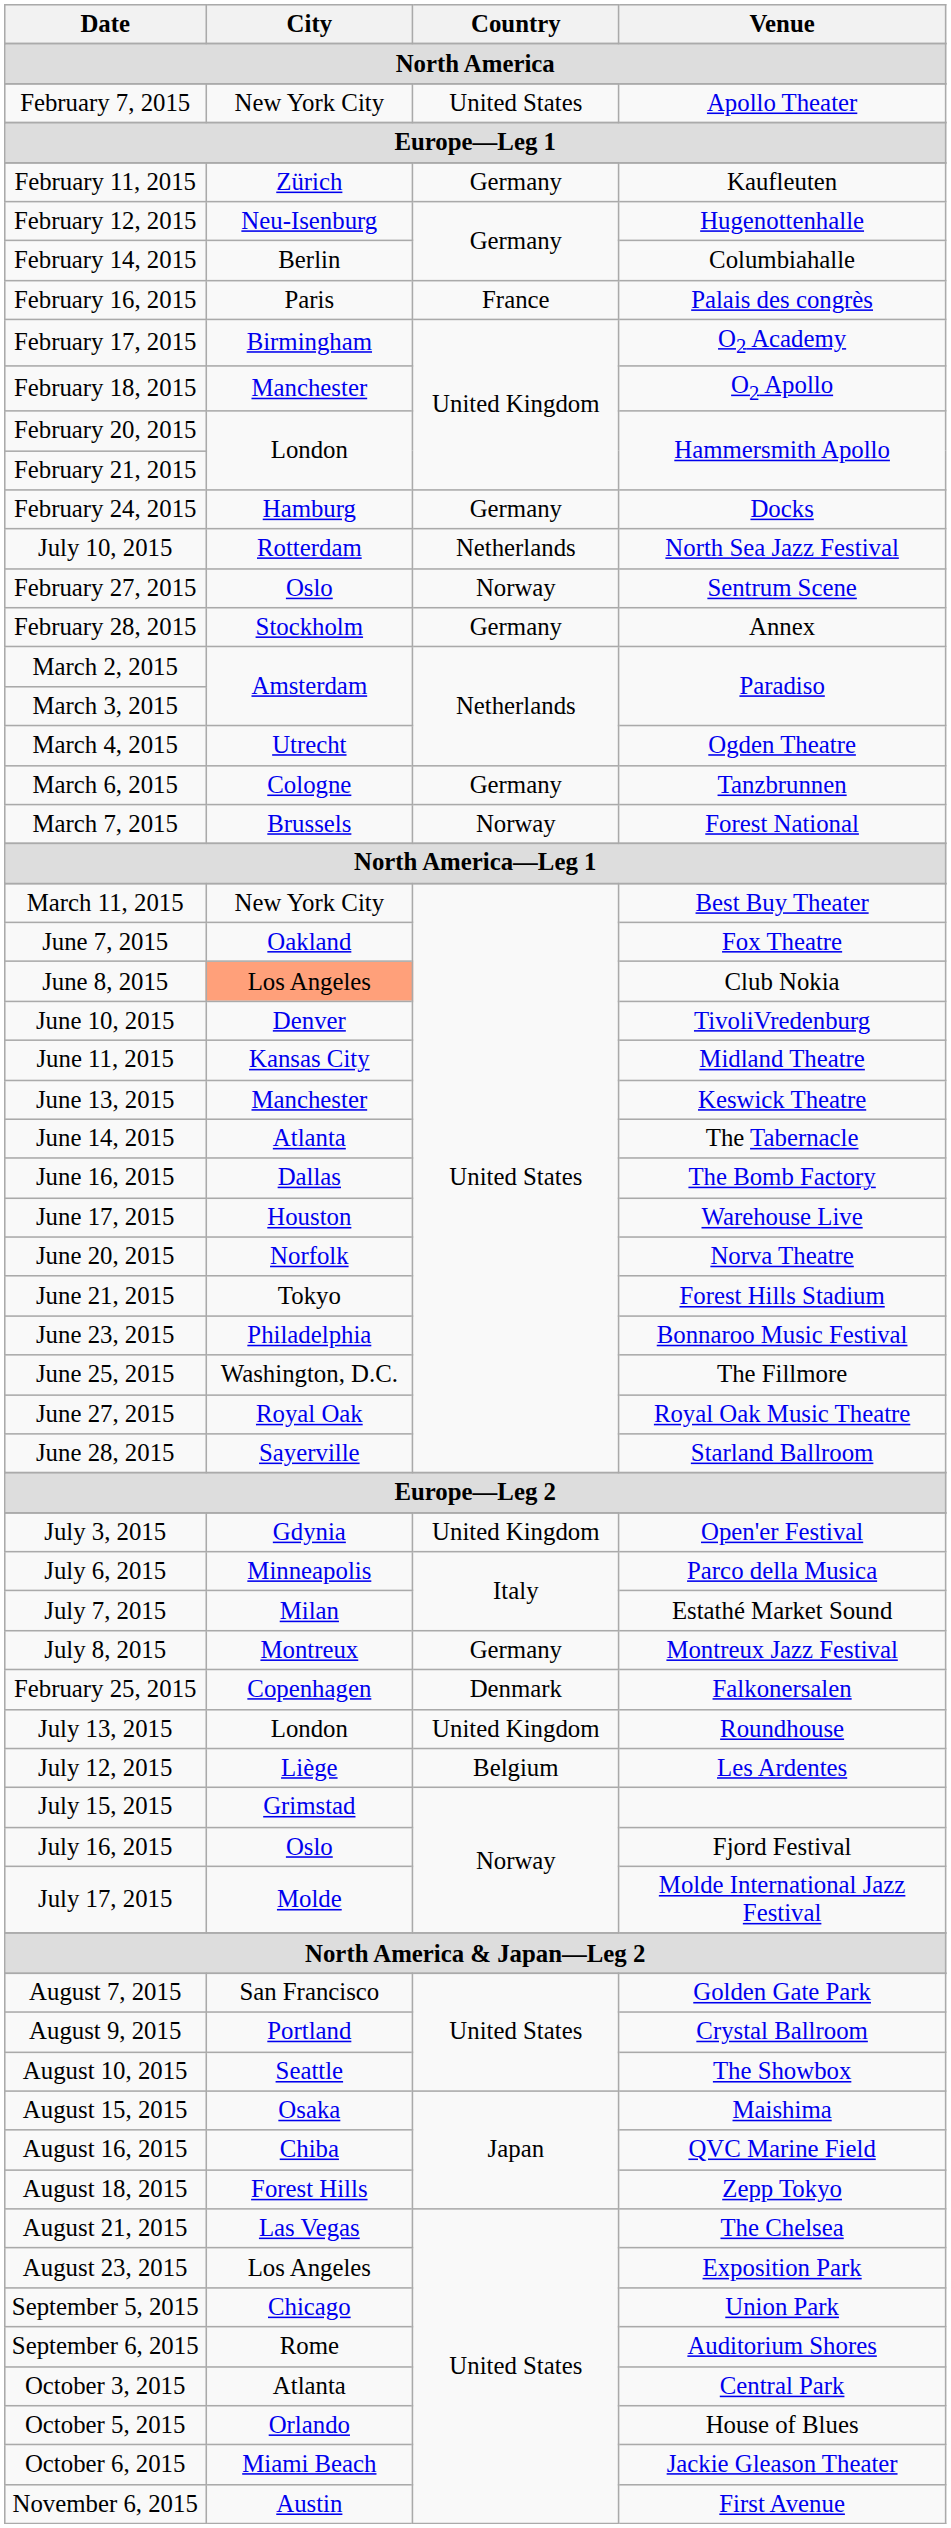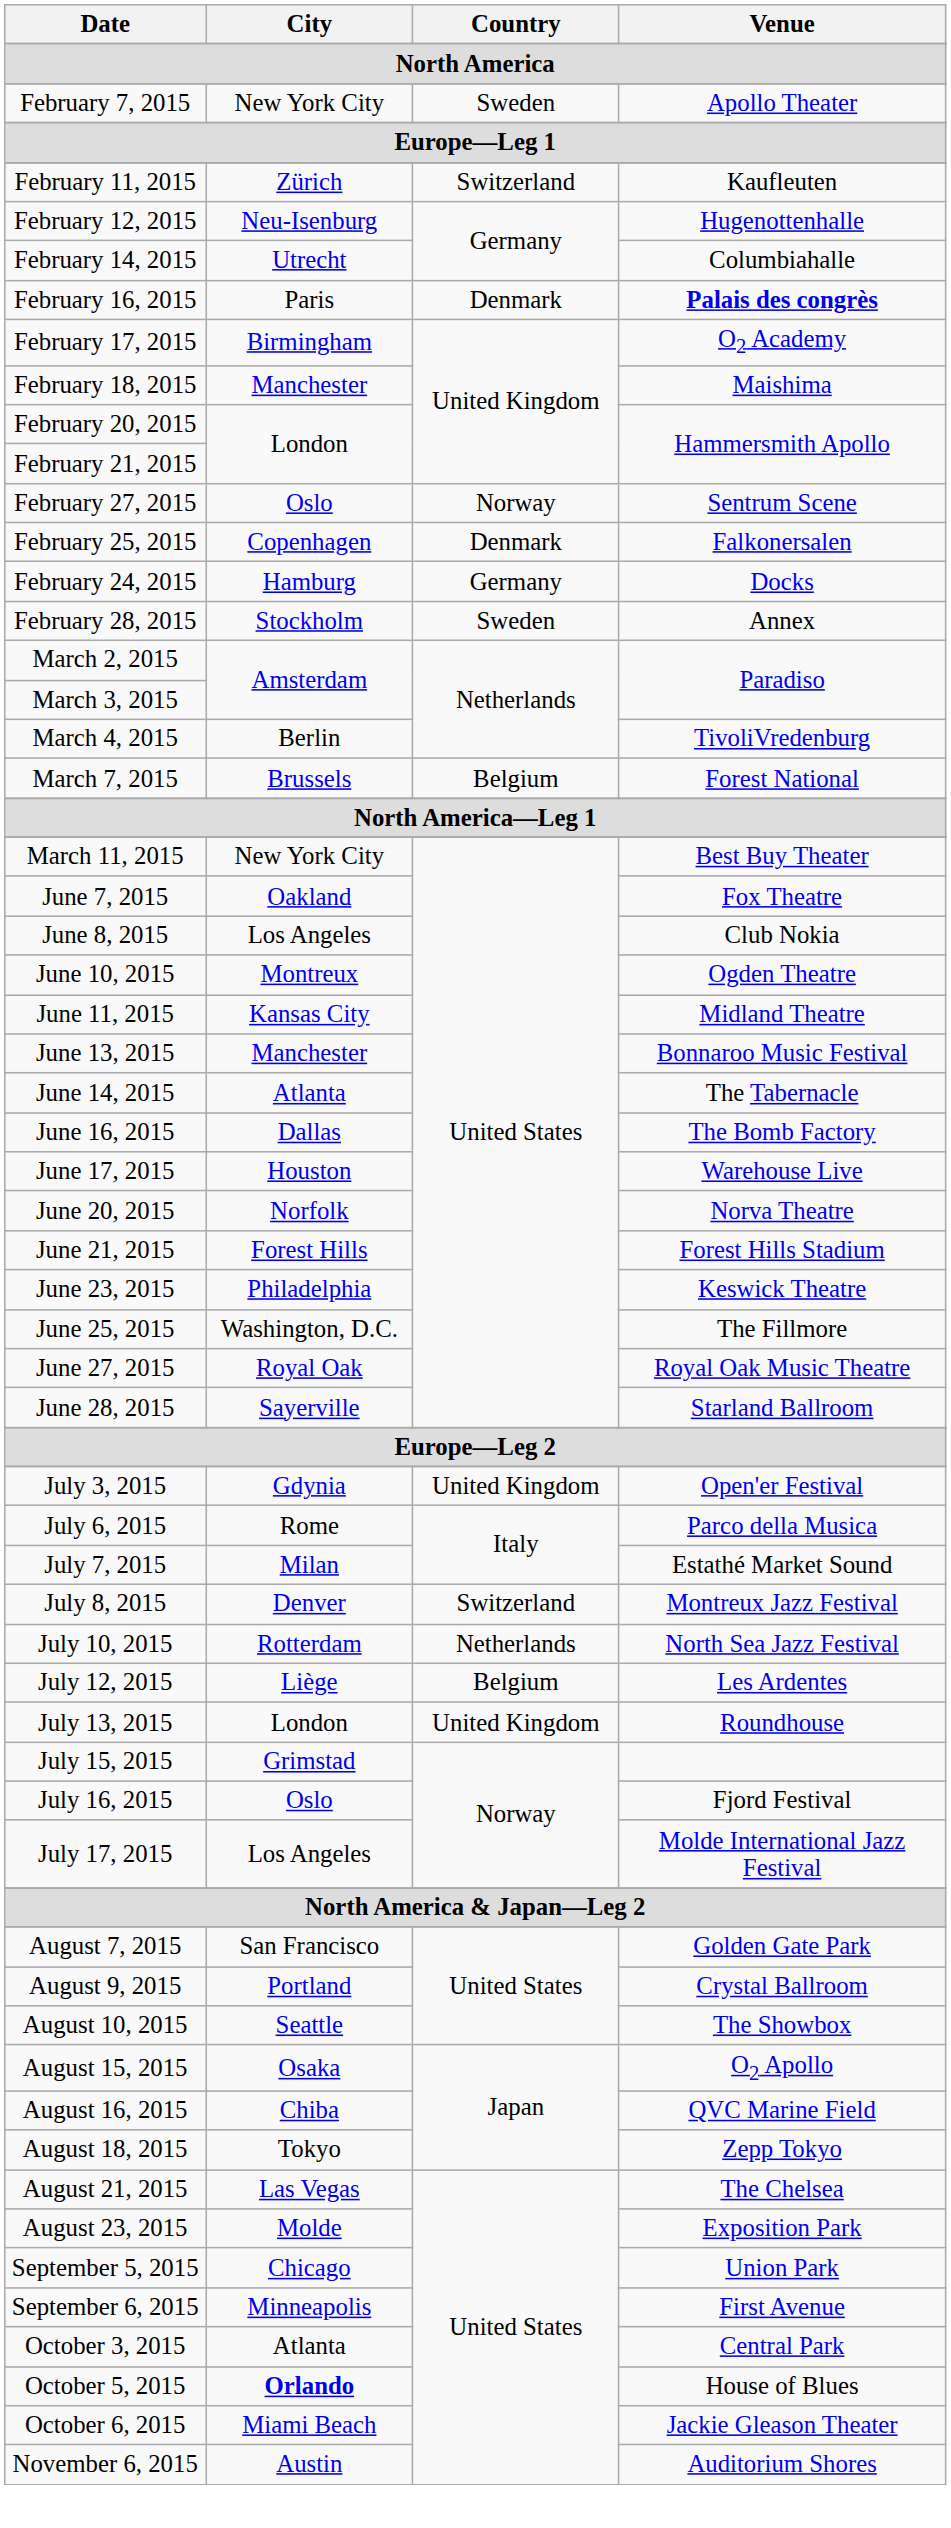February 7, 2015 | Country: United States -> Sweden
February 11, 2015 | Country: Germany -> Switzerland
February 14, 2015 | City: Berlin -> Utrecht
February 16, 2015 | Country: France -> Denmark
February 16, 2015 | Venue: normal -> bold
February 18, 2015 | Venue: O2 Apollo -> Maishima
rows swapped: February 24, 2015 <-> February 27, 2015
rows swapped: February 25, 2015 <-> July 10, 2015
February 28, 2015 | Country: Germany -> Sweden
March 4, 2015 | City: Utrecht -> Berlin
March 4, 2015 | Venue: Ogden Theatre -> TivoliVredenburg
- row: March 6, 2015 | Cologne | Germany | Tanzbrunnen
March 7, 2015 | Country: Norway -> Belgium
June 8, 2015 | City: lightsalmon background -> no background
June 10, 2015 | City: Denver -> Montreux
June 10, 2015 | Venue: TivoliVredenburg -> Ogden Theatre
June 13, 2015 | Venue: Keswick Theatre -> Bonnaroo Music Festival
June 21, 2015 | City: Tokyo -> Forest Hills
June 23, 2015 | Venue: Bonnaroo Music Festival -> Keswick Theatre
July 6, 2015 | City: Minneapolis -> Rome
July 8, 2015 | City: Montreux -> Denver
July 8, 2015 | Country: Germany -> Switzerland
rows swapped: July 12, 2015 <-> July 13, 2015
July 17, 2015 | City: Molde -> Los Angeles
August 15, 2015 | Venue: Maishima -> O2 Apollo
August 18, 2015 | City: Forest Hills -> Tokyo
August 23, 2015 | City: Los Angeles -> Molde
September 6, 2015 | City: Rome -> Minneapolis
September 6, 2015 | Venue: Auditorium Shores -> First Avenue
October 5, 2015 | City: normal -> bold
November 6, 2015 | Venue: First Avenue -> Auditorium Shores
